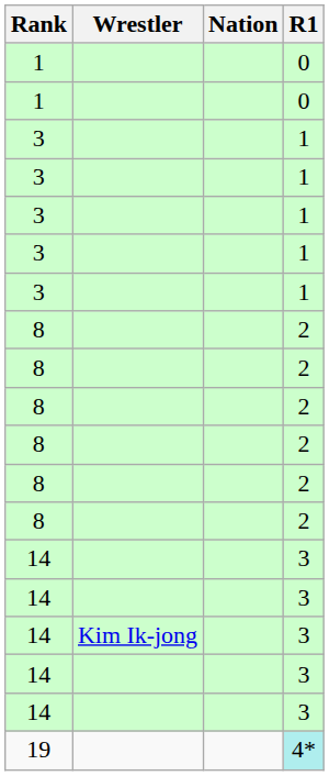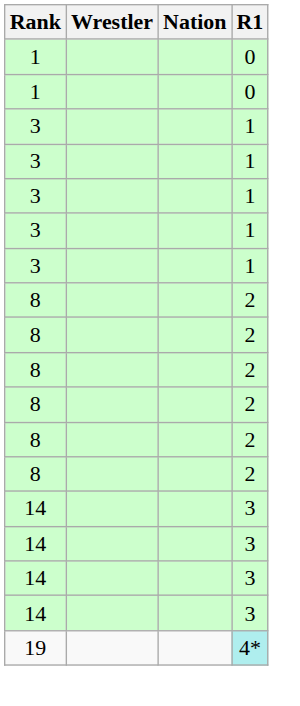- row: 14 | Kim Ik-jong | 3
